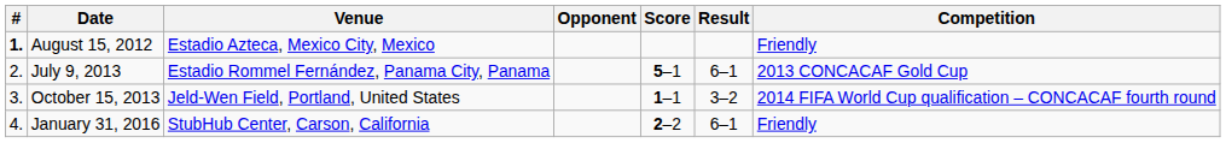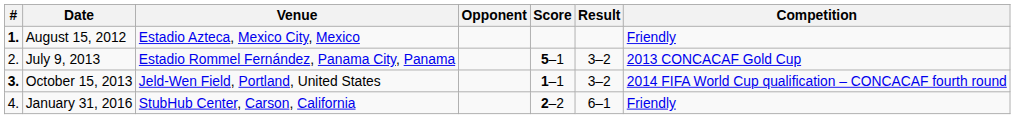July 9, 2013 | Result: 6–1 -> 3–2
October 15, 2013 | #: normal -> bold
